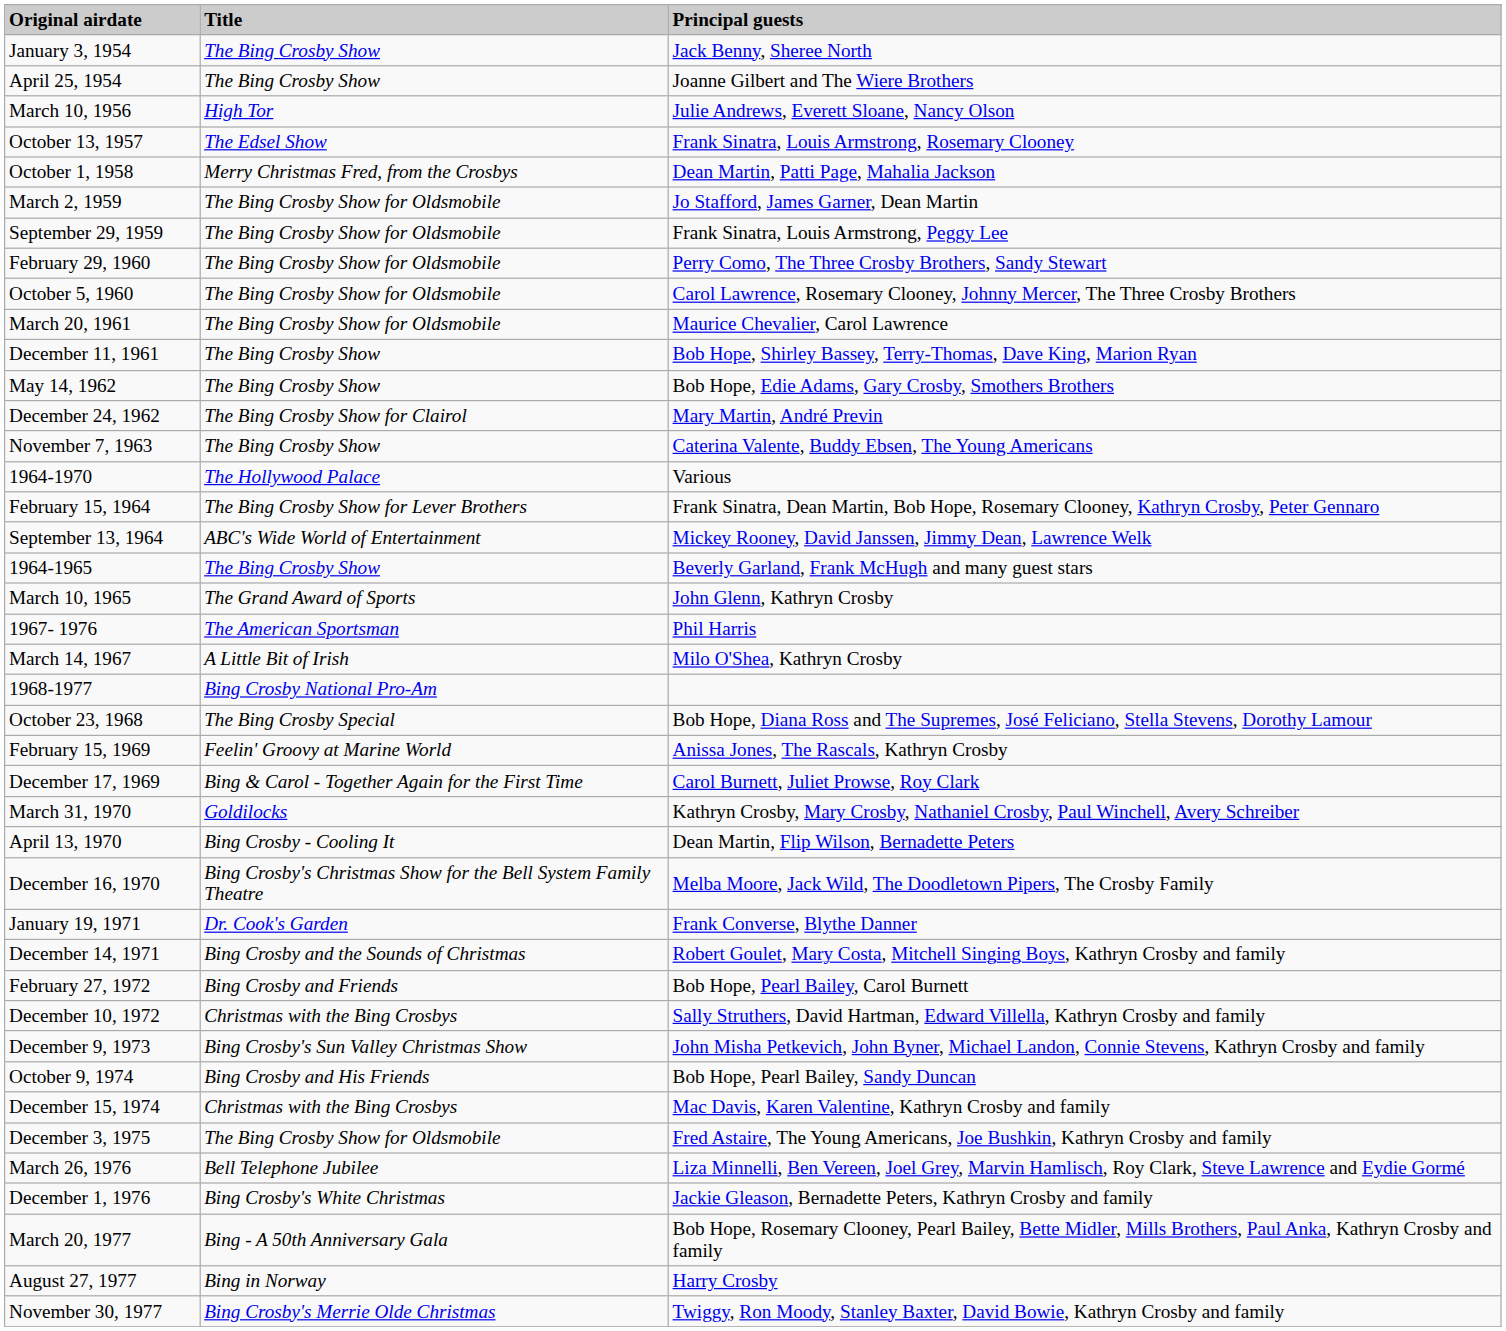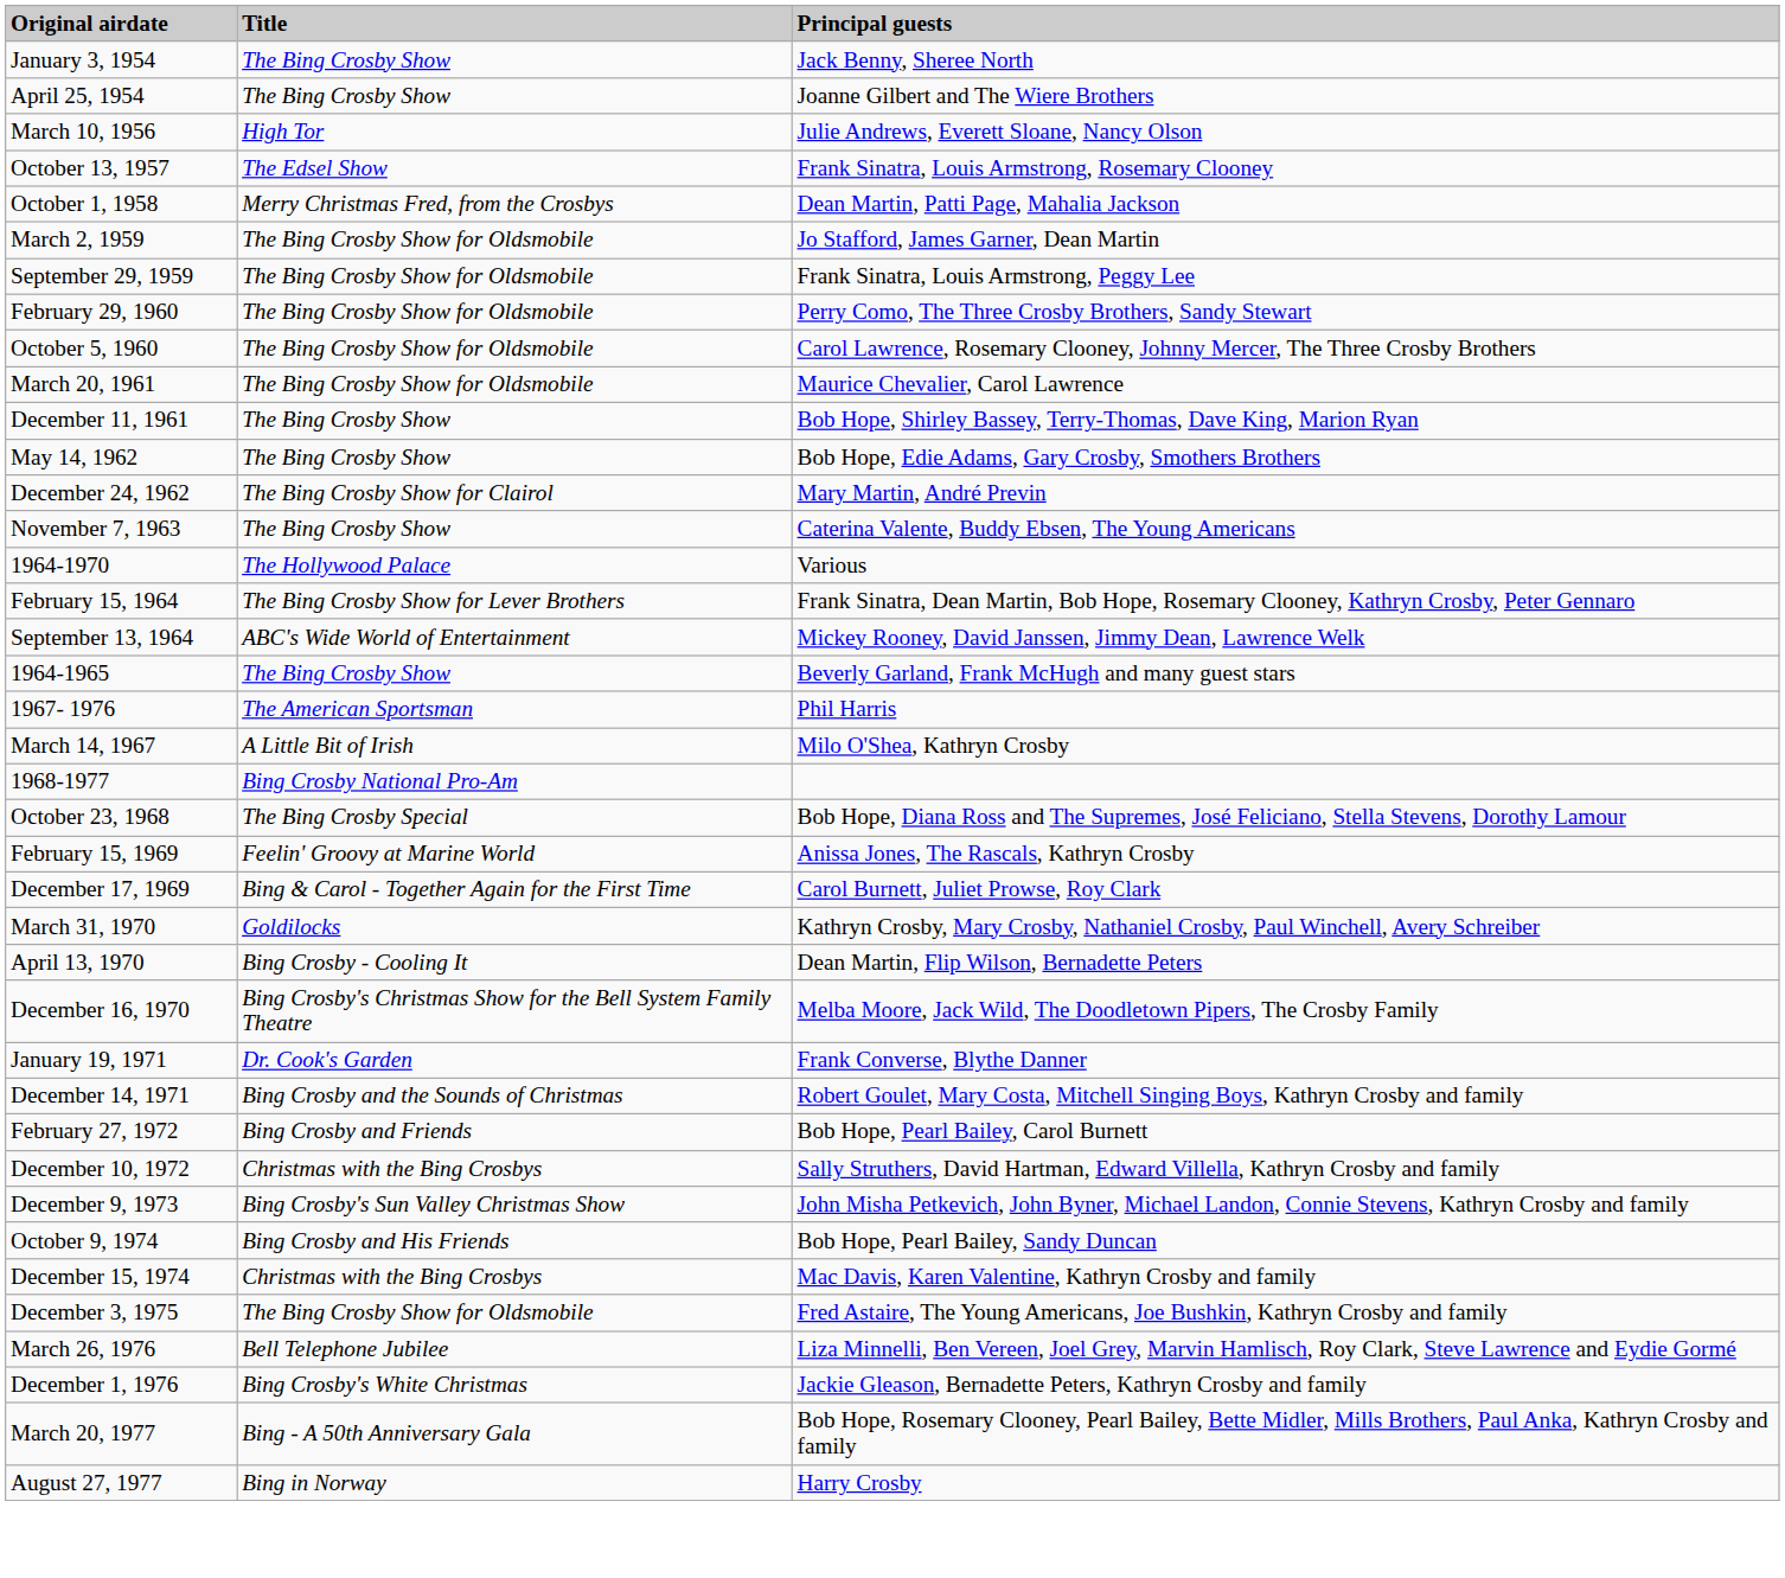- row: March 10, 1965 | The Grand Award of Sports | John Glenn, Kathryn Crosby
- row: November 30, 1977 | Bing Crosby's Merrie Olde Christmas | Twiggy, Ron Moody, Stanley Baxter, David Bowie, Kathryn Crosby and family
